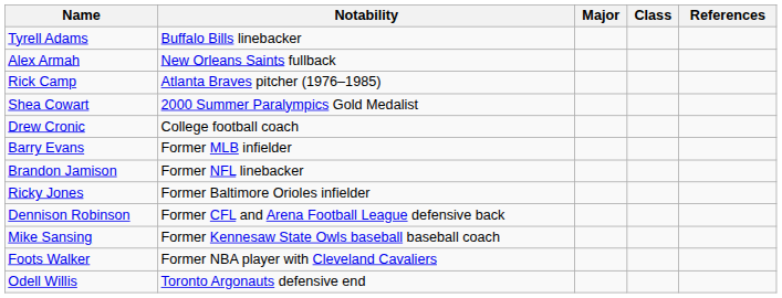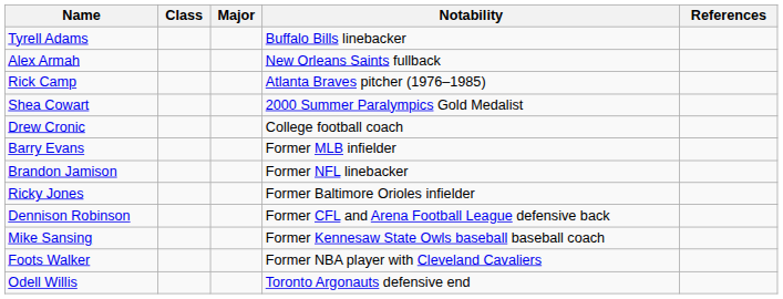columns swapped: Class <-> Notability
